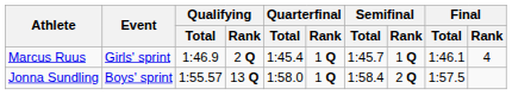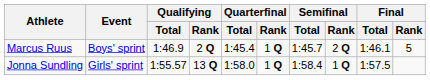Marcus Ruus | Event: Girls' sprint -> Boys' sprint
Marcus Ruus | Semifinal / Rank: 1 Q -> 2 Q
Marcus Ruus | Final / Rank: 4 -> 5
Jonna Sundling | Event: Boys' sprint -> Girls' sprint
Jonna Sundling | Semifinal / Rank: 2 Q -> 1 Q
